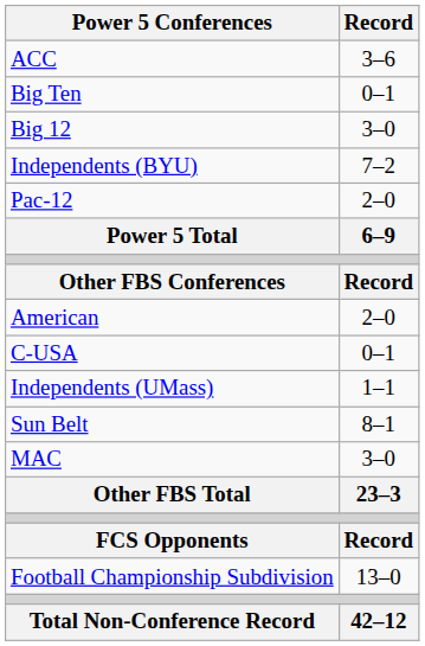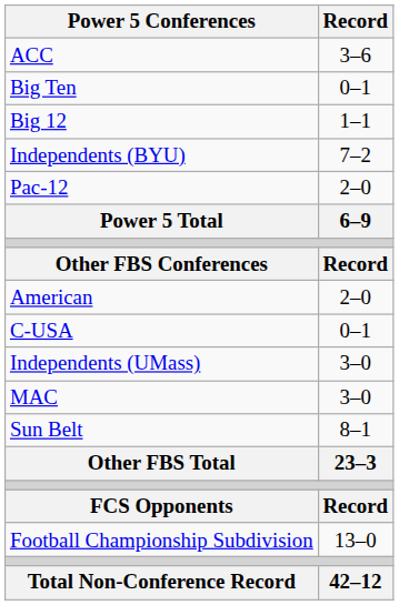Big 12 | Record: 3–0 -> 1–1
Independents (UMass) | Record: 1–1 -> 3–0
rows swapped: MAC <-> Sun Belt
